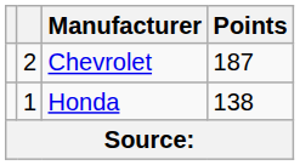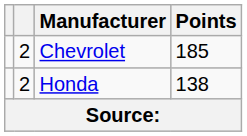Chevrolet | Points: 187 -> 185
Honda | column 2: 1 -> 2
